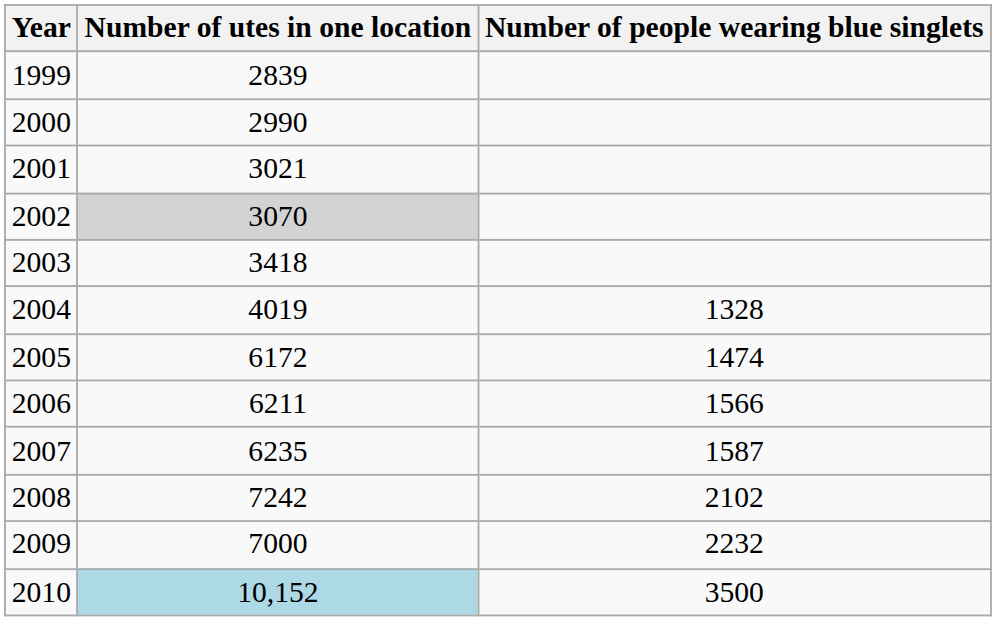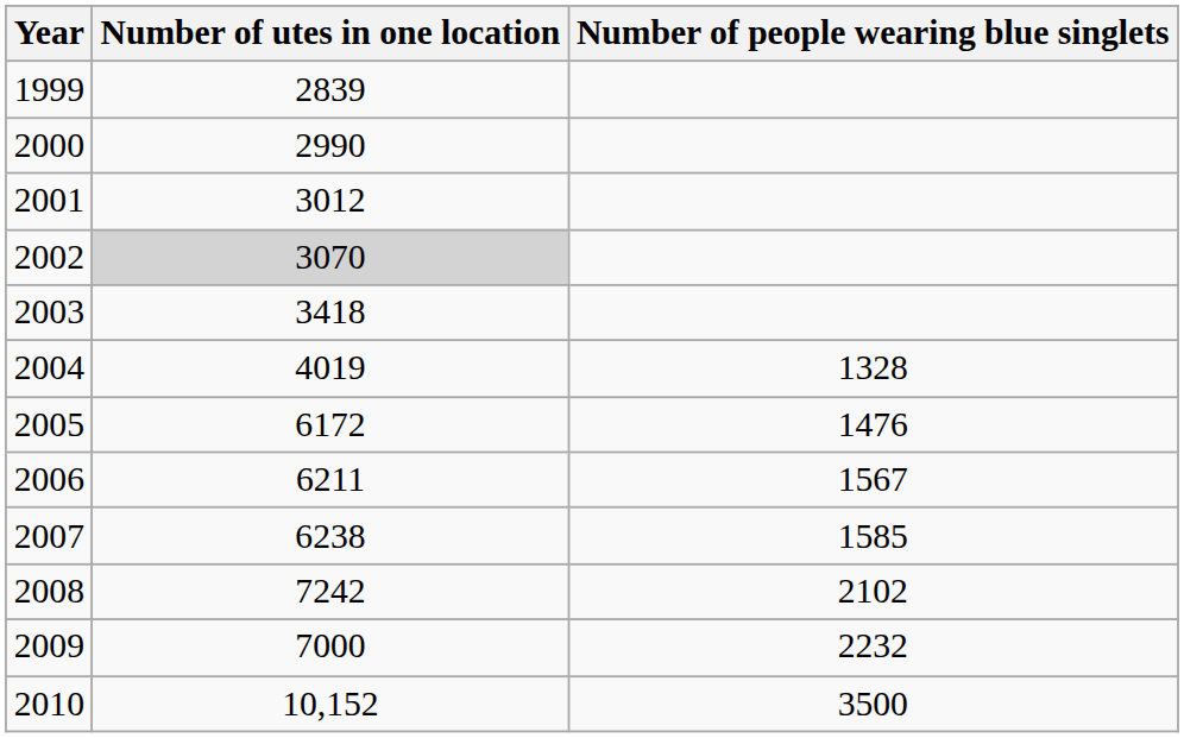2001 | Number of utes in one location: 3021 -> 3012
2005 | Number of people wearing blue singlets: 1474 -> 1476
2006 | Number of people wearing blue singlets: 1566 -> 1567
2007 | Number of utes in one location: 6235 -> 6238
2007 | Number of people wearing blue singlets: 1587 -> 1585
2010 | Number of utes in one location: lightblue background -> no background
